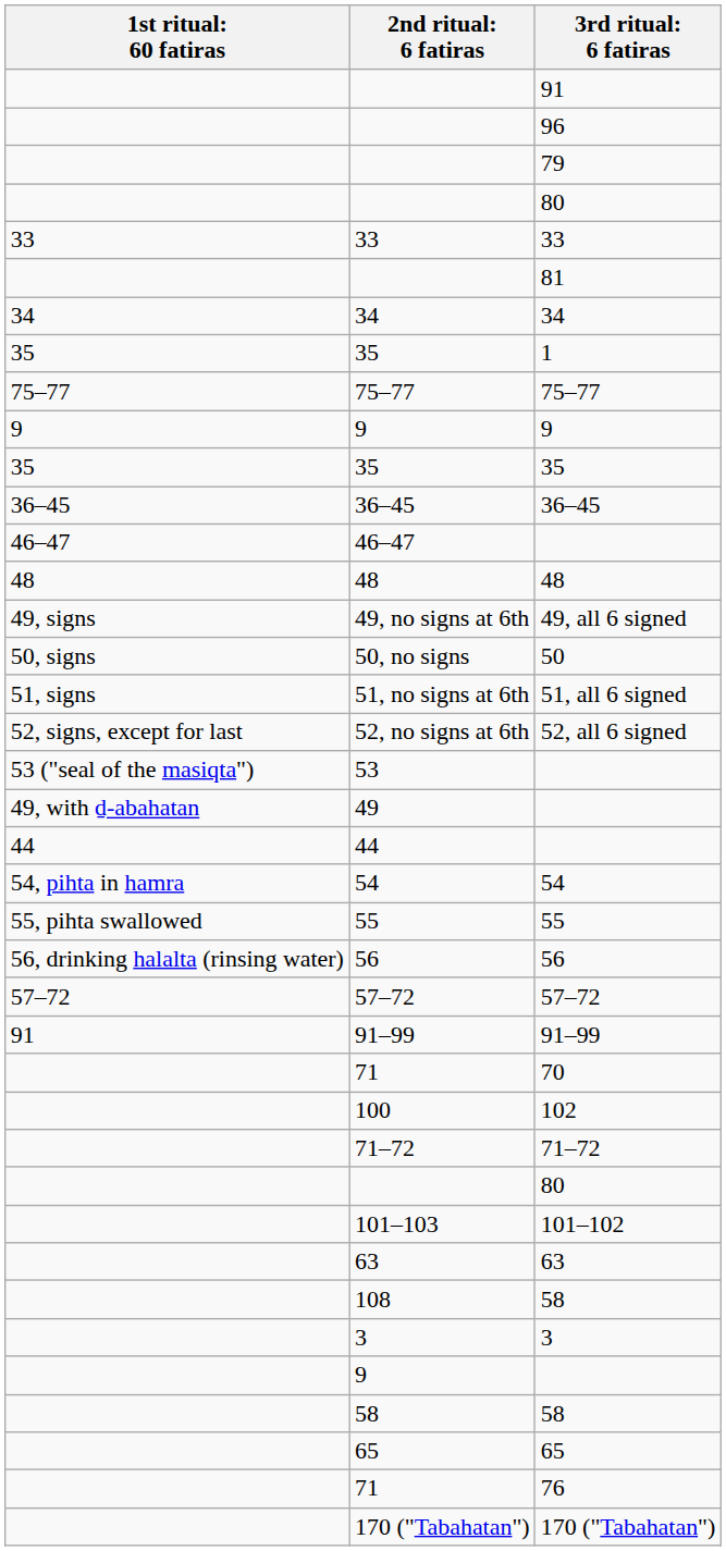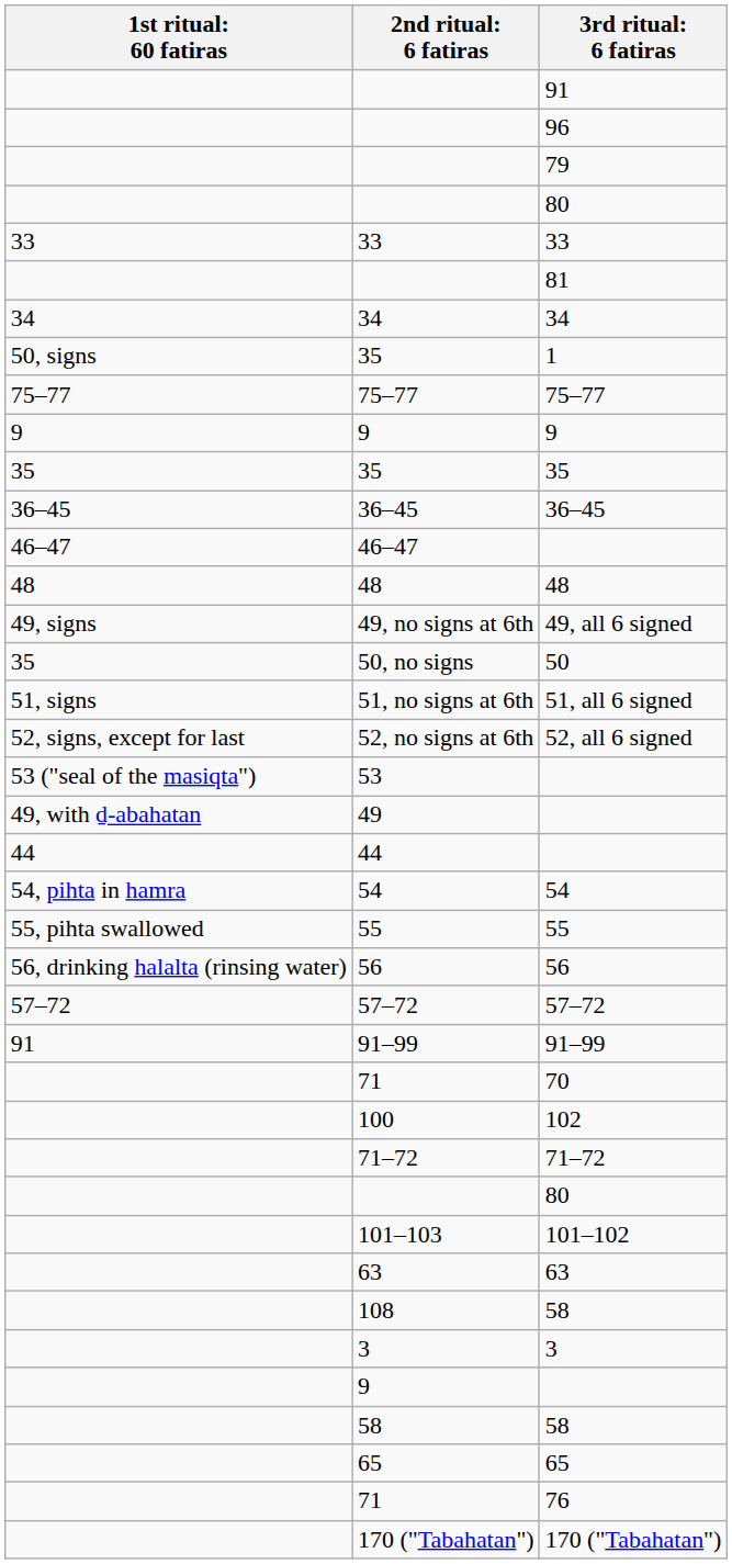1 | column 1: 35 -> 50, signs
50 | column 1: 50, signs -> 35
